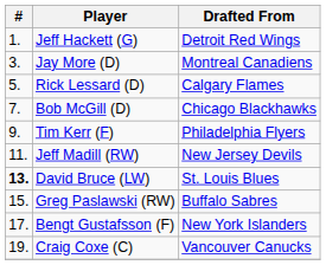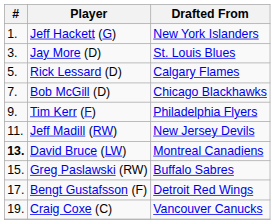Jeff Hackett (G) | Drafted From: Detroit Red Wings -> New York Islanders
Jay More (D) | Drafted From: Montreal Canadiens -> St. Louis Blues
David Bruce (LW) | Drafted From: St. Louis Blues -> Montreal Canadiens
Bengt Gustafsson (F) | Drafted From: New York Islanders -> Detroit Red Wings
